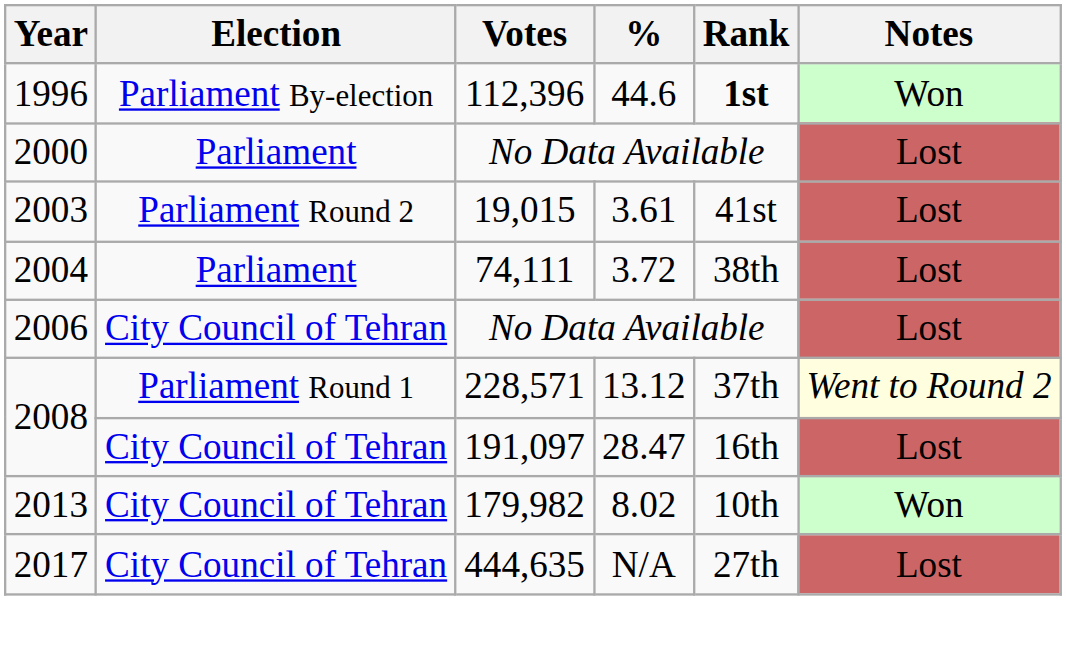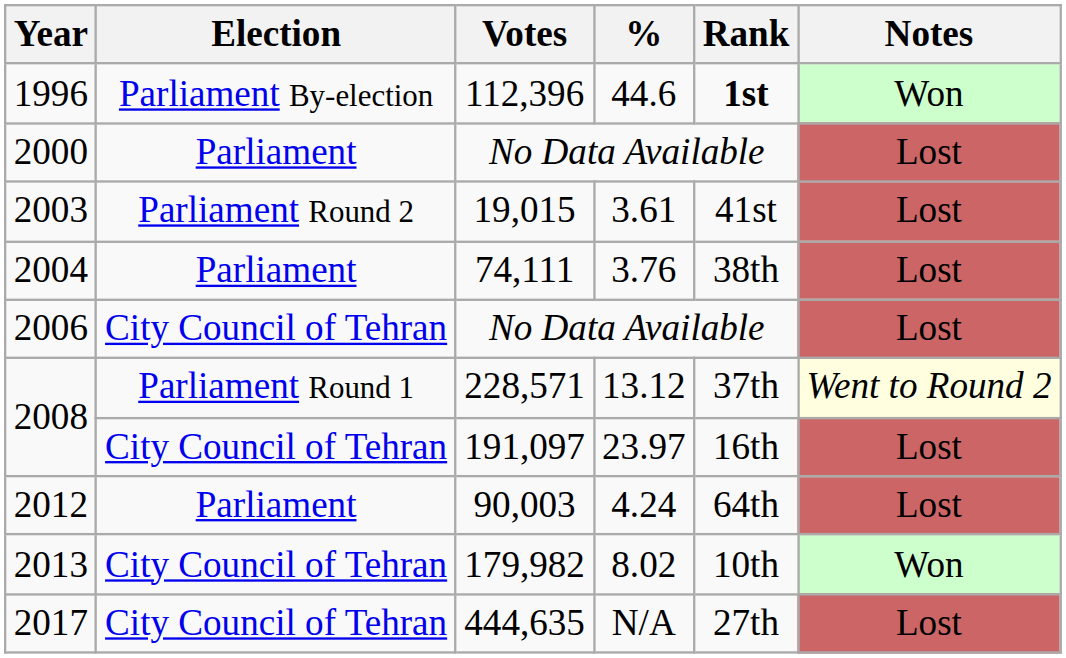2004 | %: 3.72 -> 3.76
2008 / 191,097 | %: 28.47 -> 23.97
+ row: 2012 | Parliament | 90,003 | 4.24 | 64th | Lost
